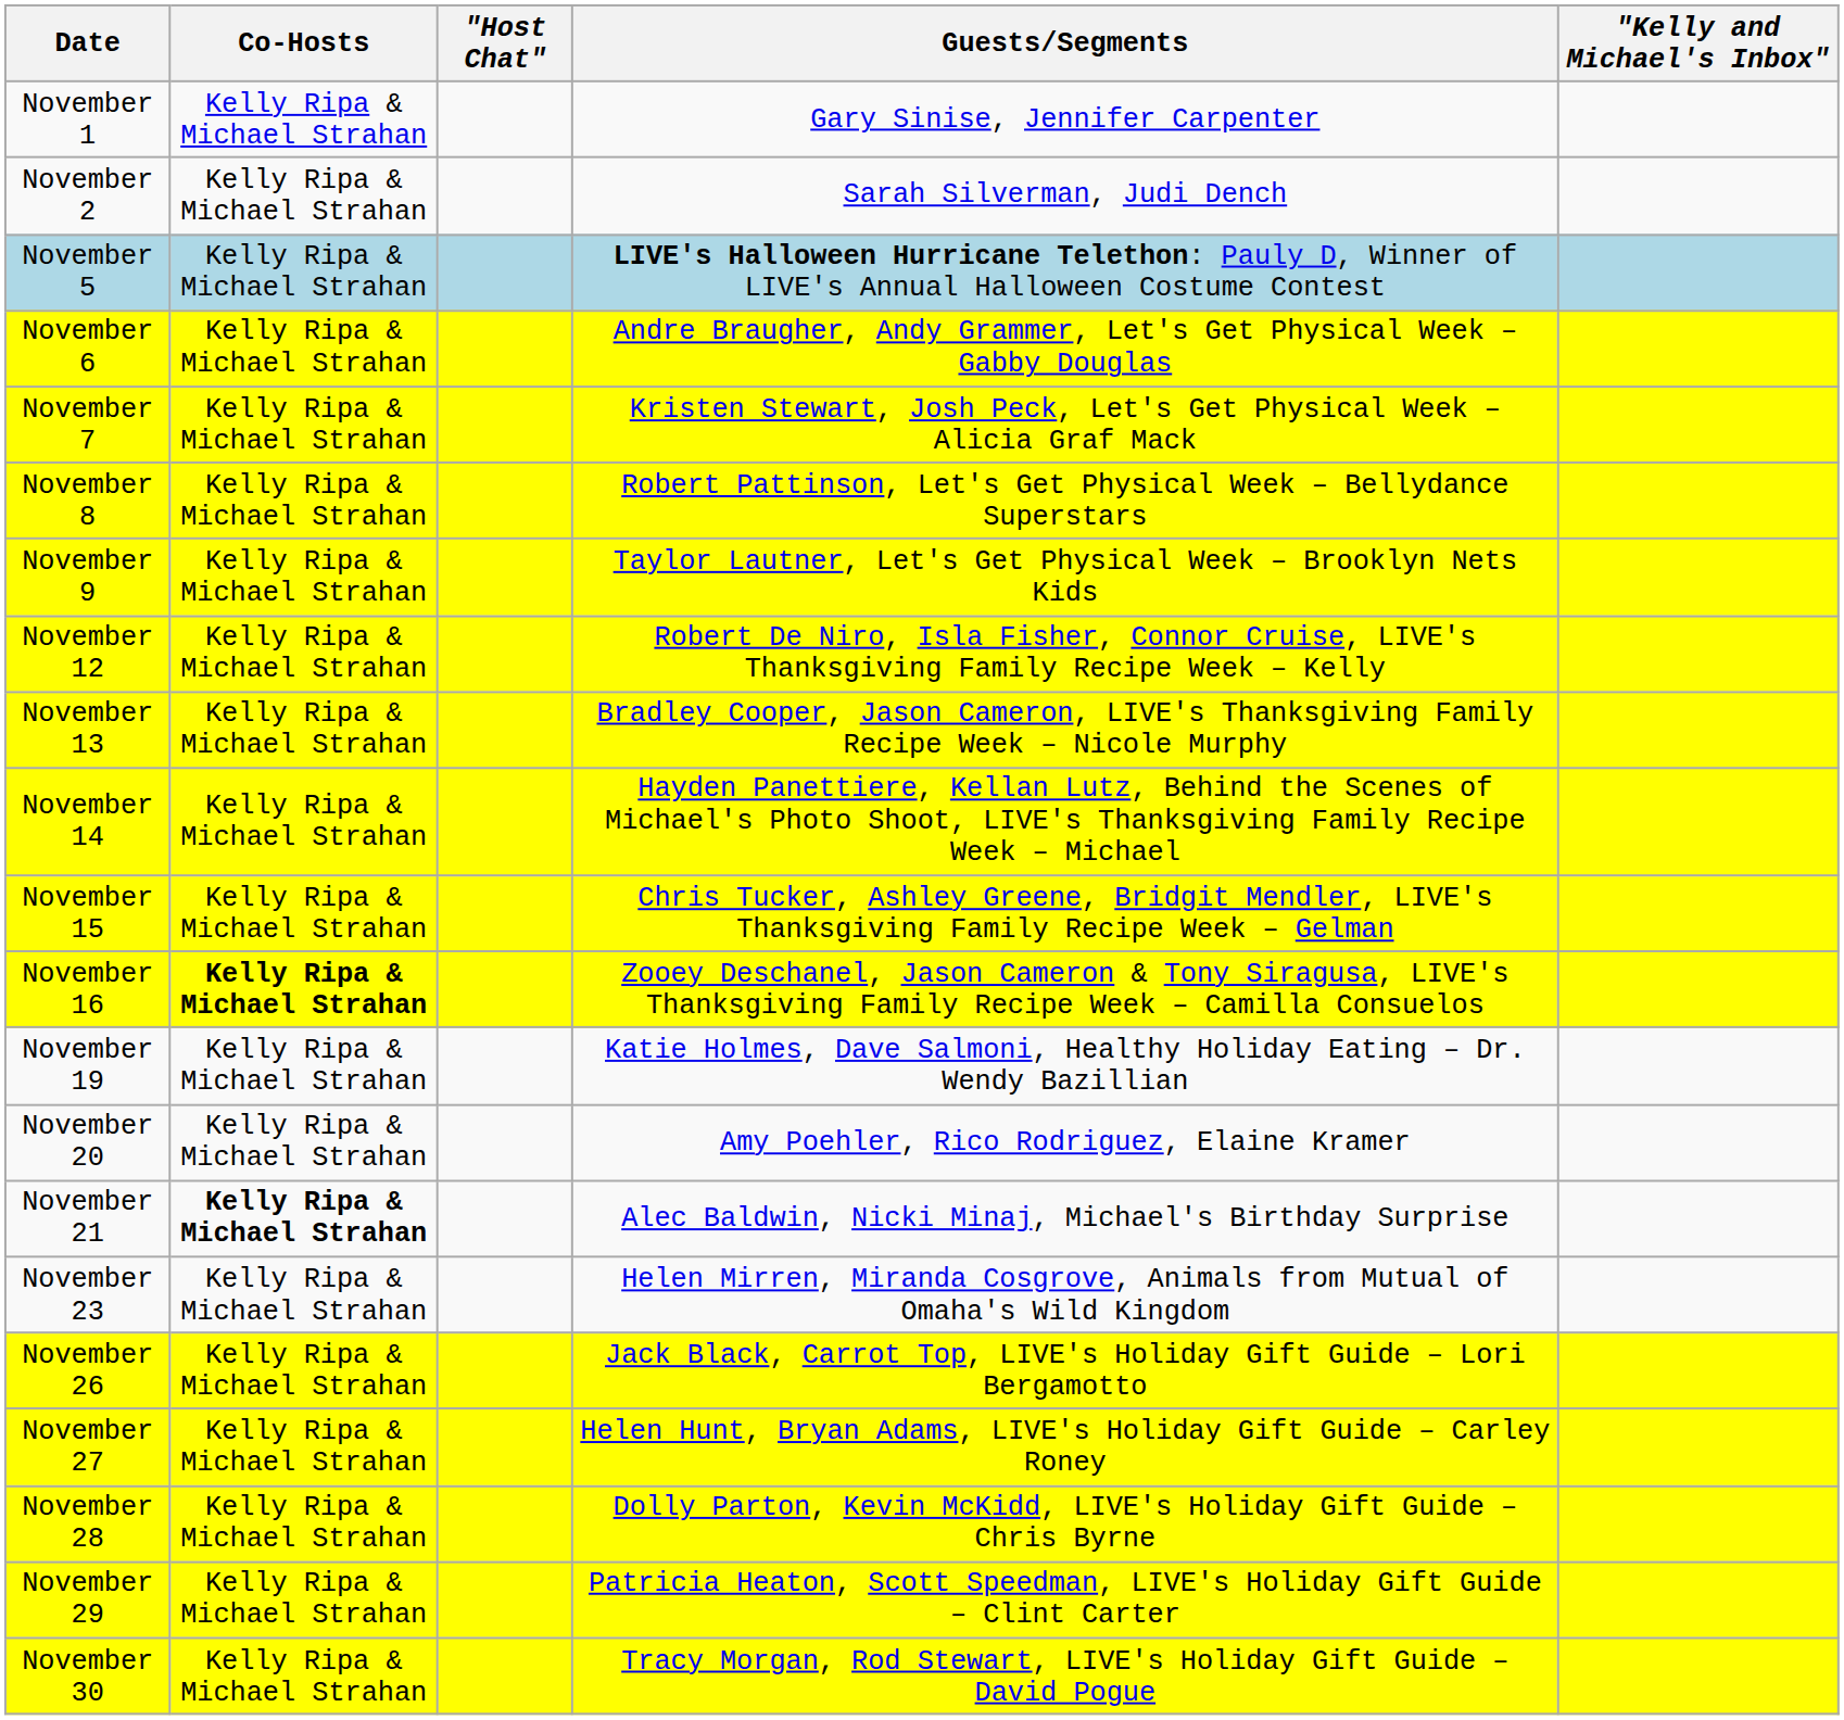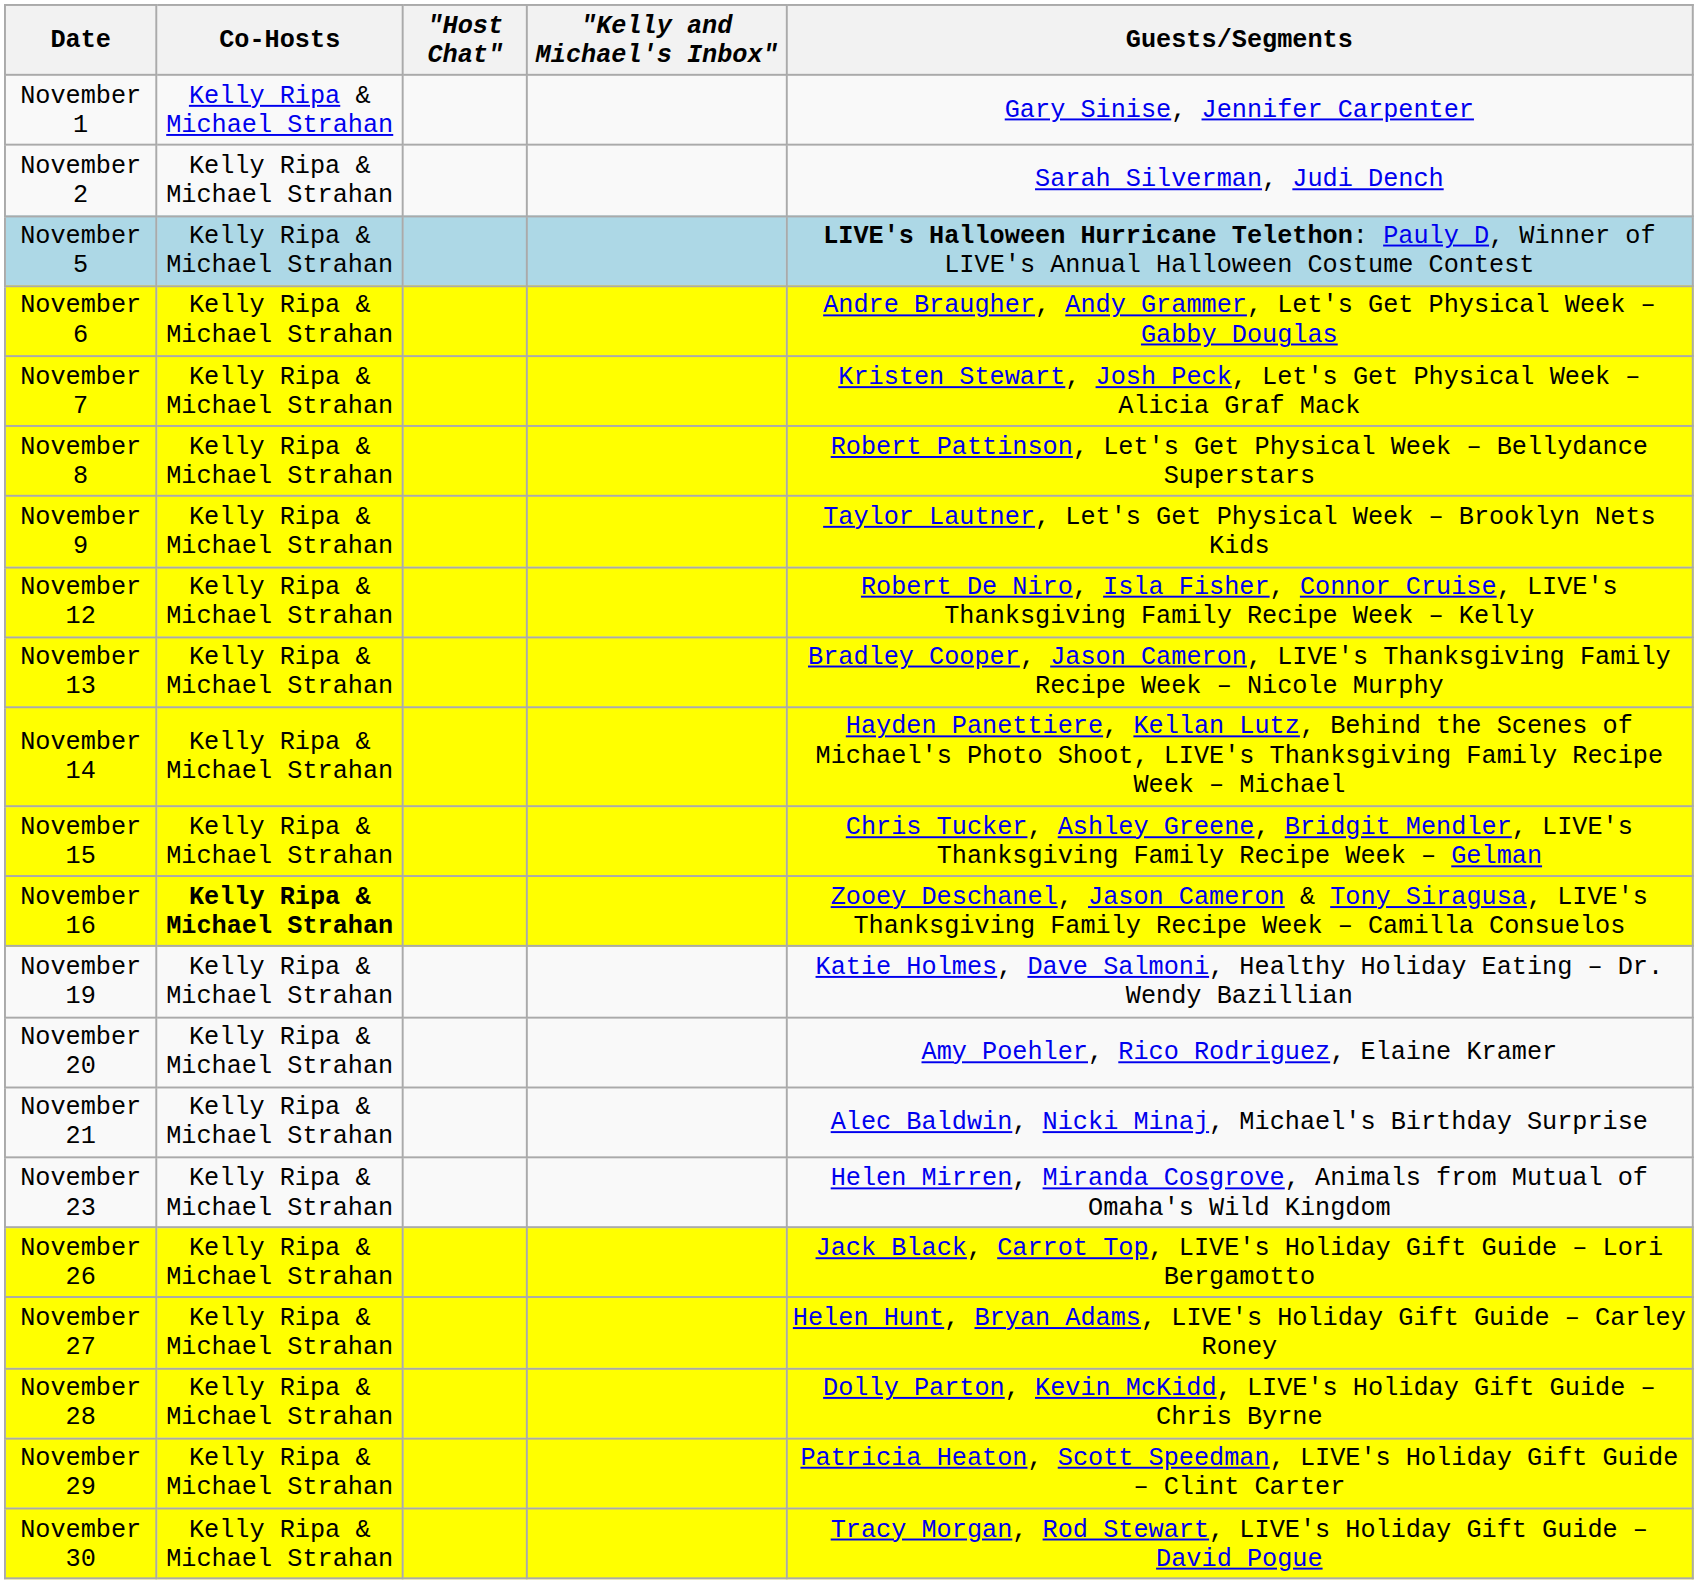columns swapped: Guests/Segments <-> "Kelly and Michael's Inbox"
November 21 | Co-Hosts: bold -> normal
